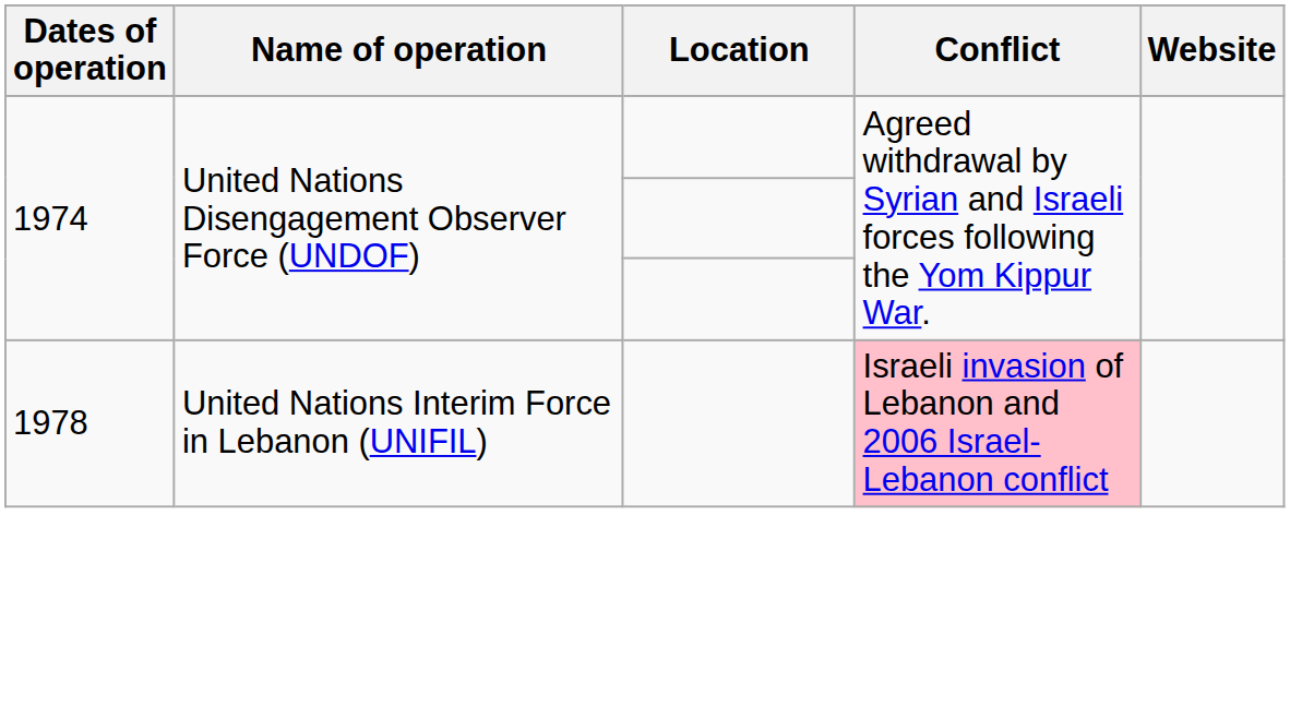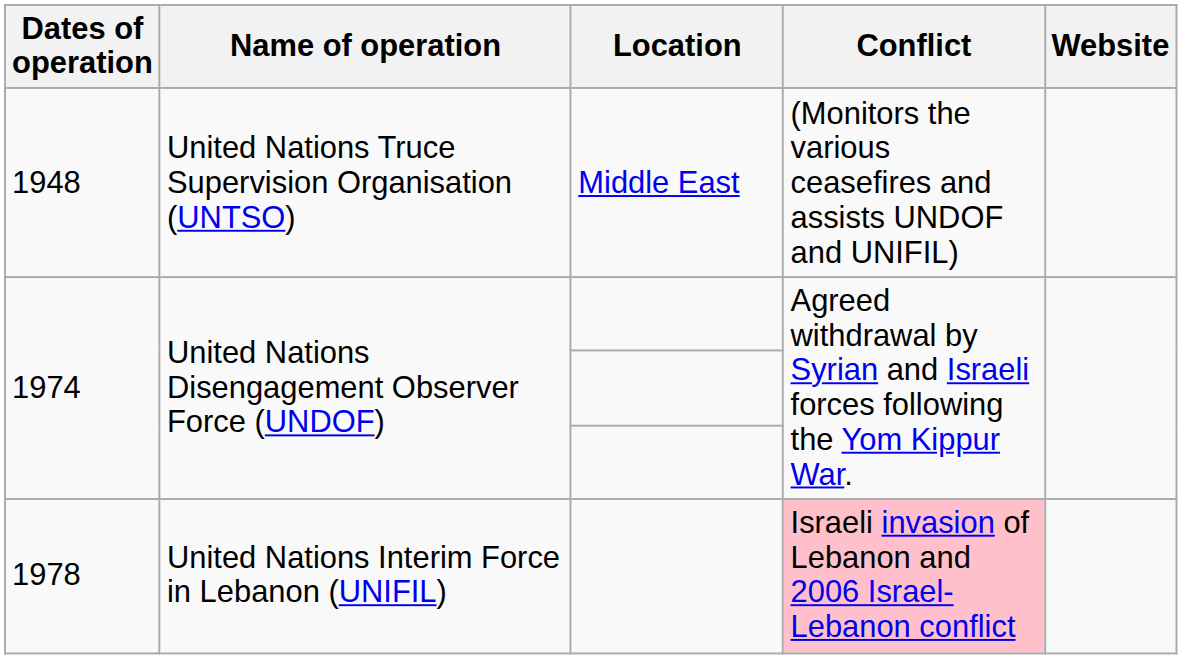+ row: 1948 | United Nations Truce Supervision Organisation (UNTSO) | Middle East | (Monitors the various ceasefires and assists UNDOF and UNIFIL)
